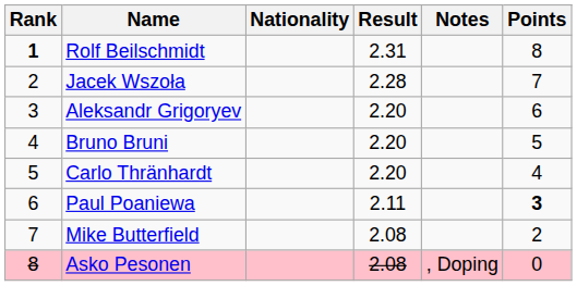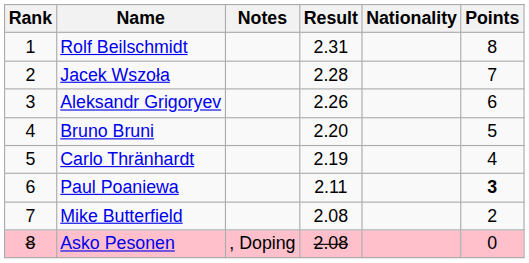columns swapped: Nationality <-> Notes
Rolf Beilschmidt | Rank: bold -> normal
Aleksandr Grigoryev | Result: 2.20 -> 2.26
Carlo Thränhardt | Result: 2.20 -> 2.19
